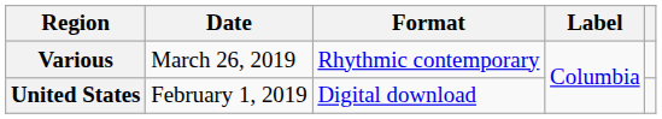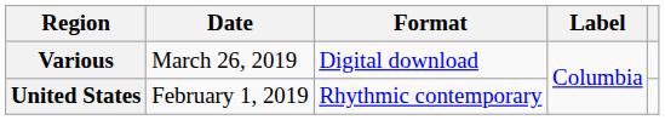Various | Format: Rhythmic contemporary -> Digital download
United States | Format: Digital download -> Rhythmic contemporary
